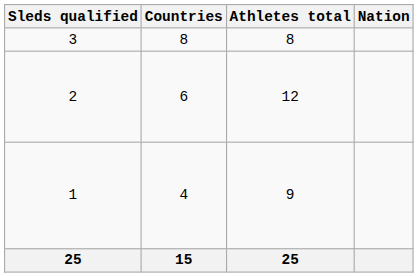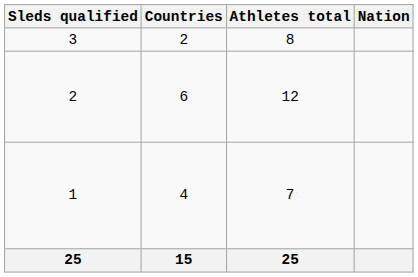3 | Countries: 8 -> 2
1 | Athletes total: 9 -> 7
